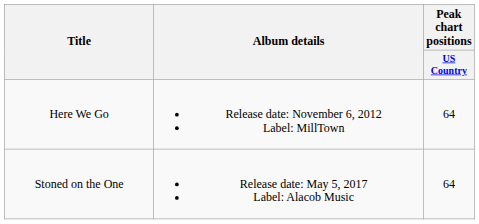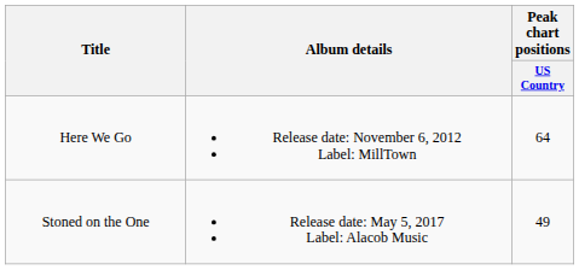Stoned on the One | Peak chart positions / US Country: 64 -> 49
